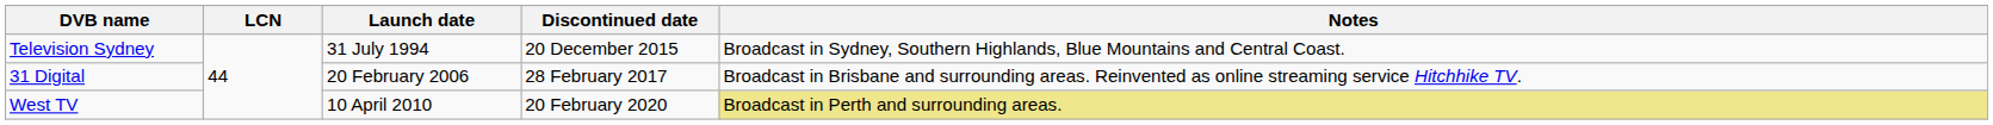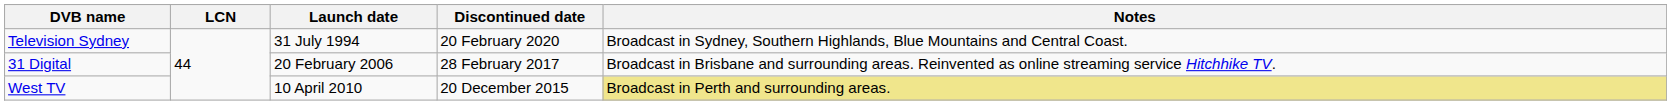Television Sydney | Discontinued date: 20 December 2015 -> 20 February 2020
West TV | Discontinued date: 20 February 2020 -> 20 December 2015
